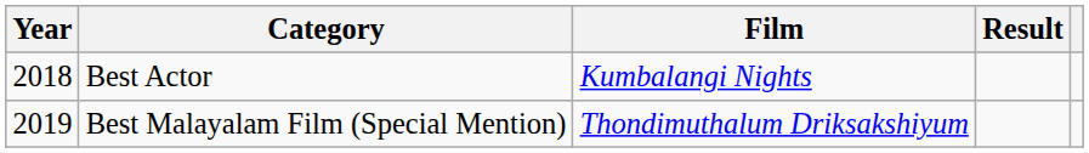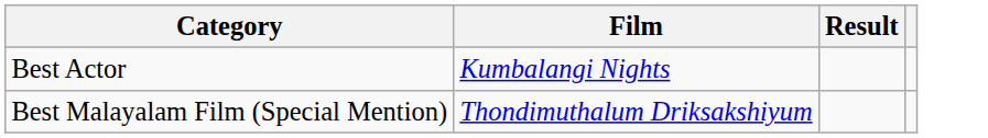- column: Year | 2018 | 2019
